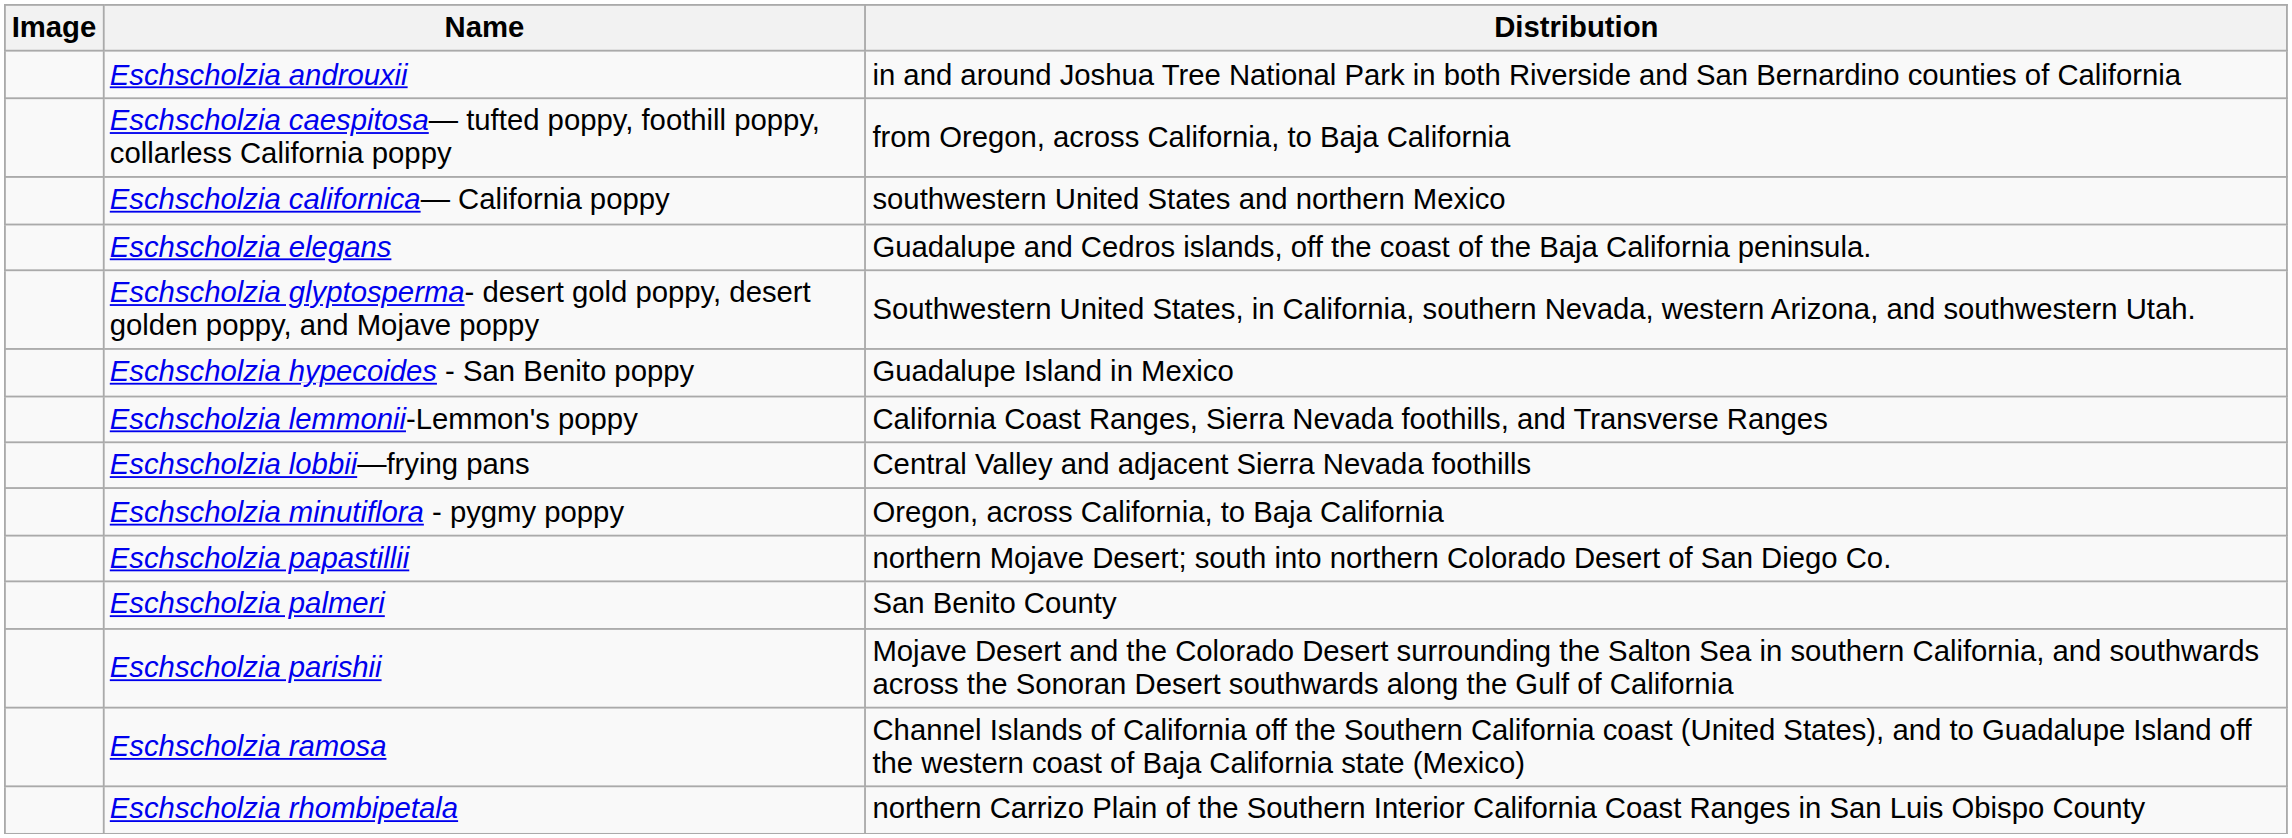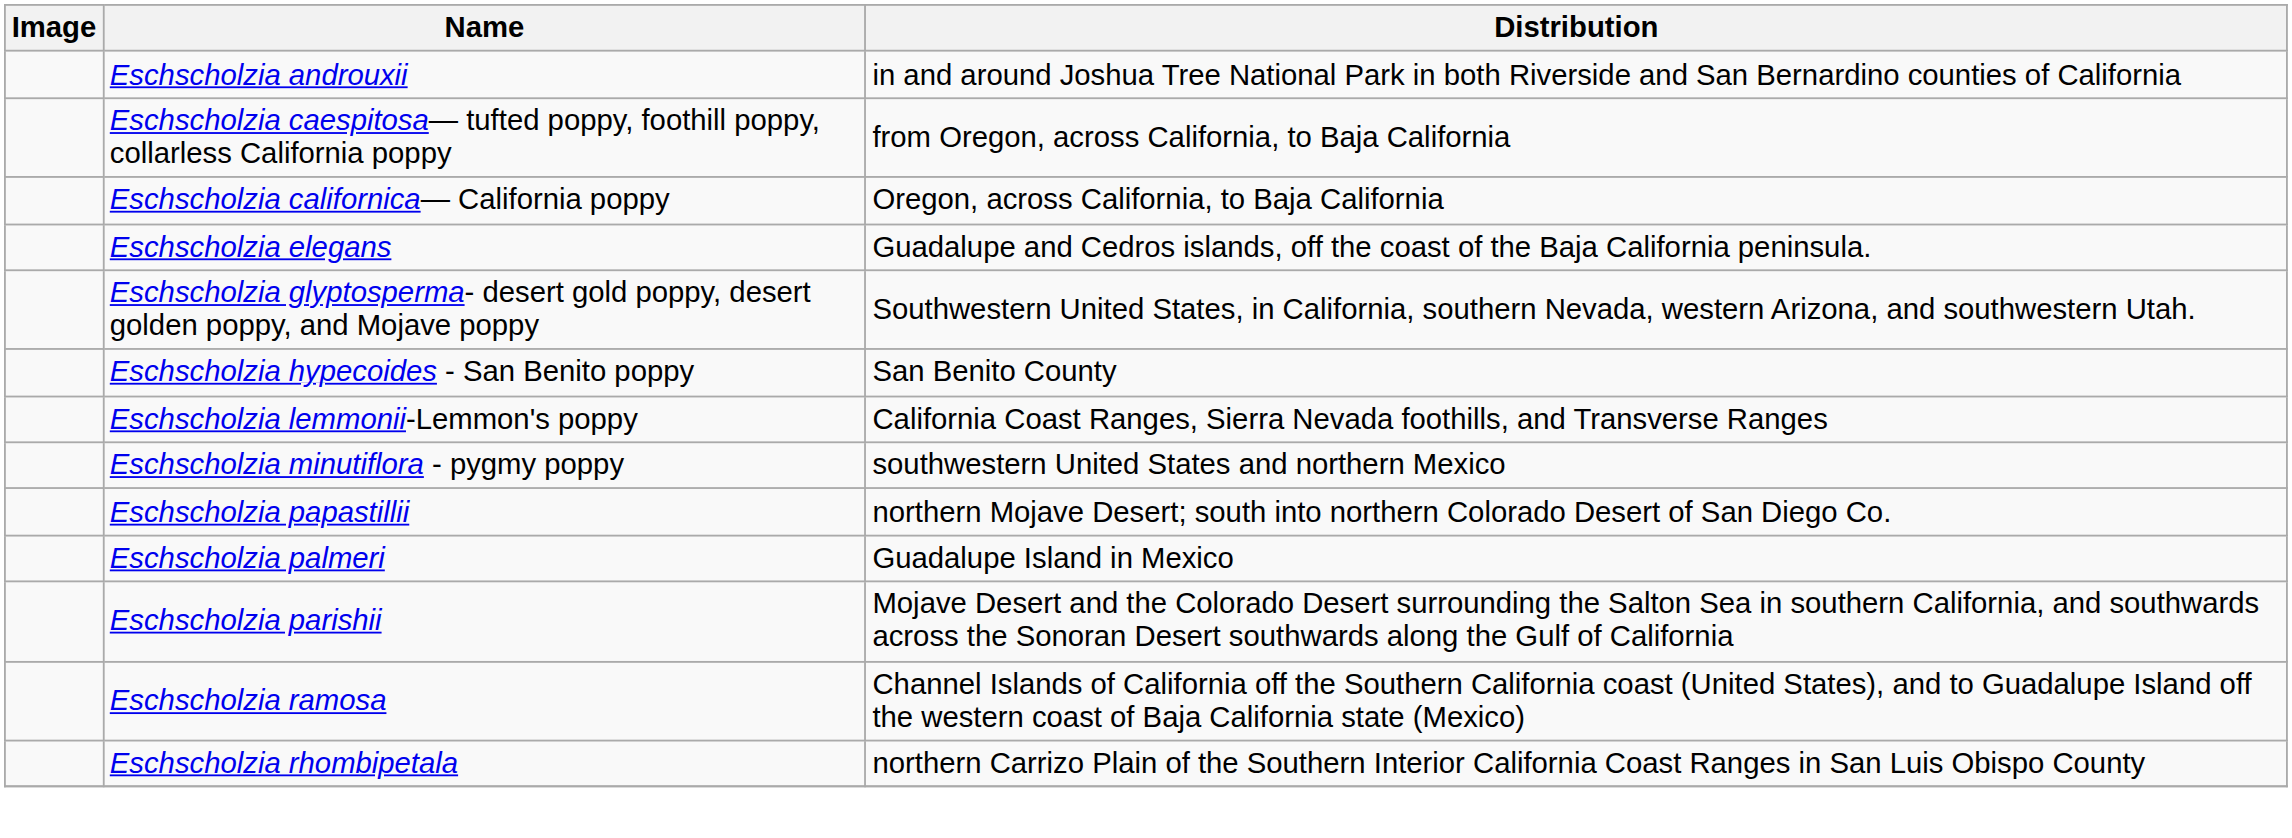Eschscholzia californica— California poppy | Distribution: southwestern United States and northern Mexico -> Oregon, across California, to Baja California
Eschscholzia hypecoides - San Benito poppy | Distribution: Guadalupe Island in Mexico -> San Benito County
- row: Eschscholzia lobbii—frying pans | Central Valley and adjacent Sierra Nevada foothills
Eschscholzia minutiflora - pygmy poppy | Distribution: Oregon, across California, to Baja California -> southwestern United States and northern Mexico
Eschscholzia palmeri | Distribution: San Benito County -> Guadalupe Island in Mexico
